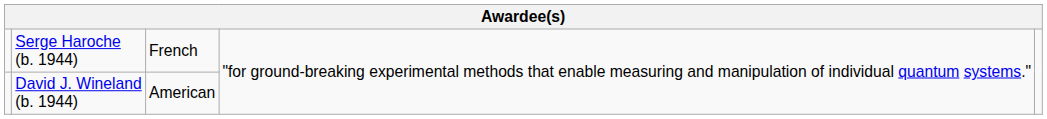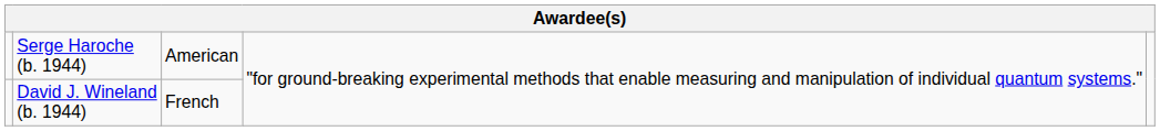Serge Haroche (b. 1944) | column 3: French -> American
David J. Wineland (b. 1944) | column 3: American -> French
